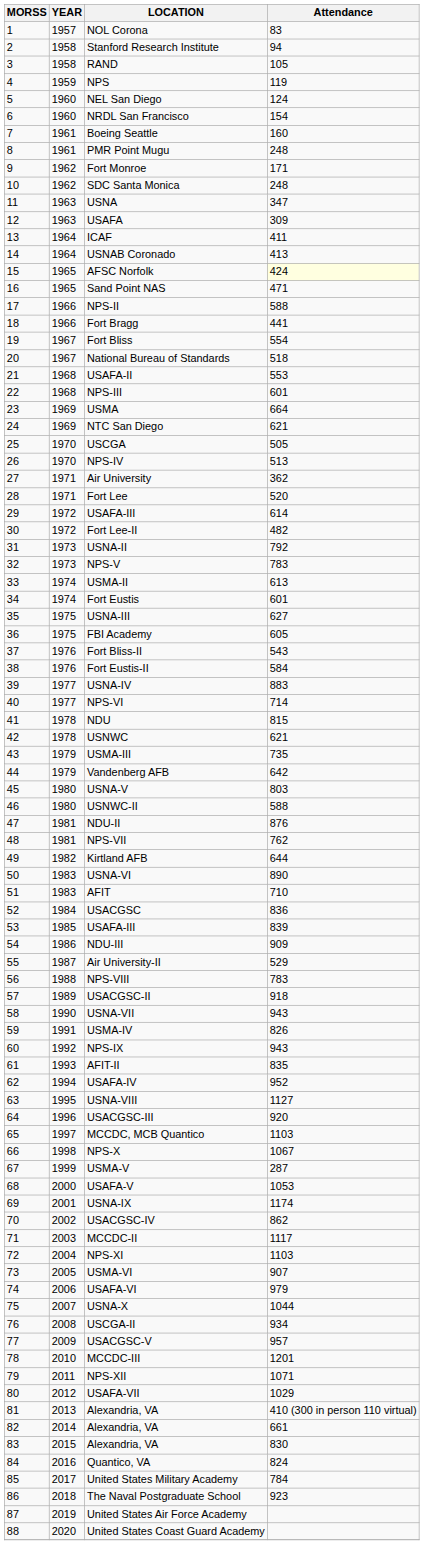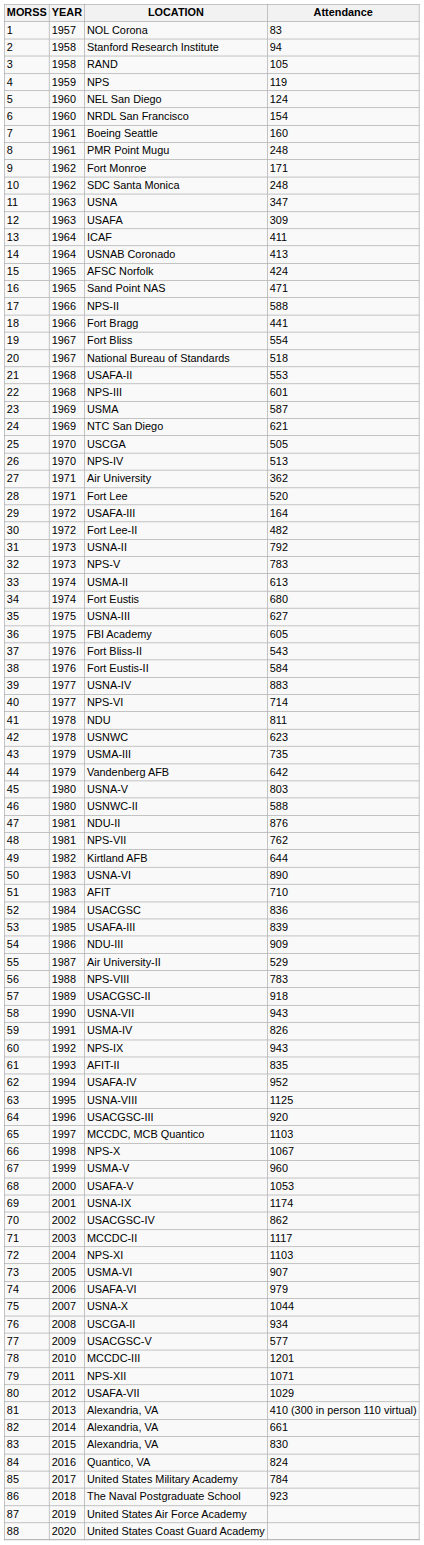AFSC Norfolk | Attendance: lightyellow background -> no background
USMA | Attendance: 664 -> 587
29 / USAFA-III | Attendance: 614 -> 164
Fort Eustis | Attendance: 601 -> 680
NDU | Attendance: 815 -> 811
USNWC | Attendance: 621 -> 623
USNA-VIII | Attendance: 1127 -> 1125
USMA-V | Attendance: 287 -> 960
USACGSC-V | Attendance: 957 -> 577
